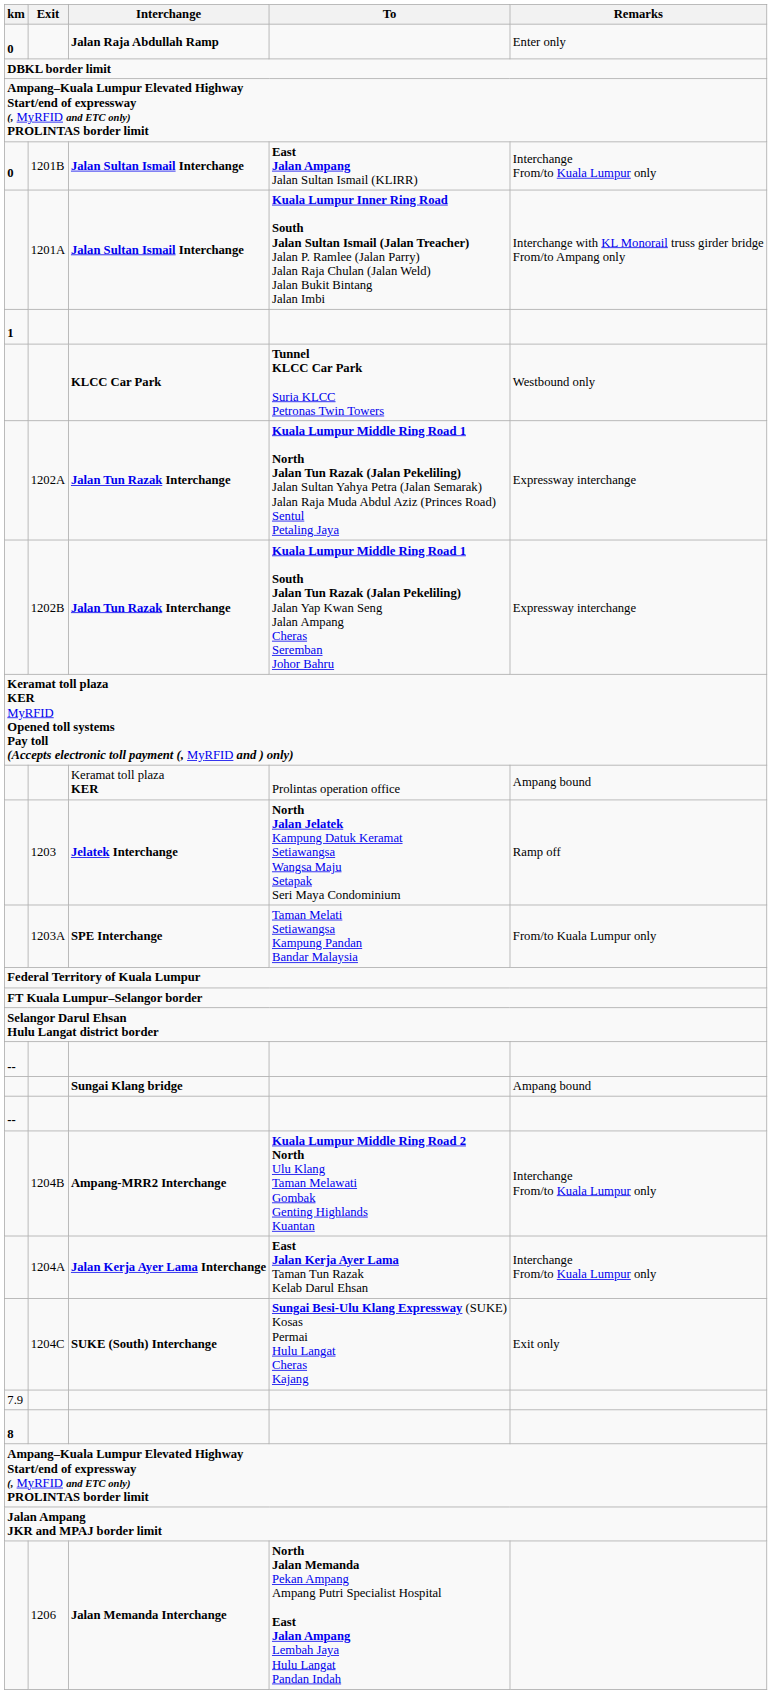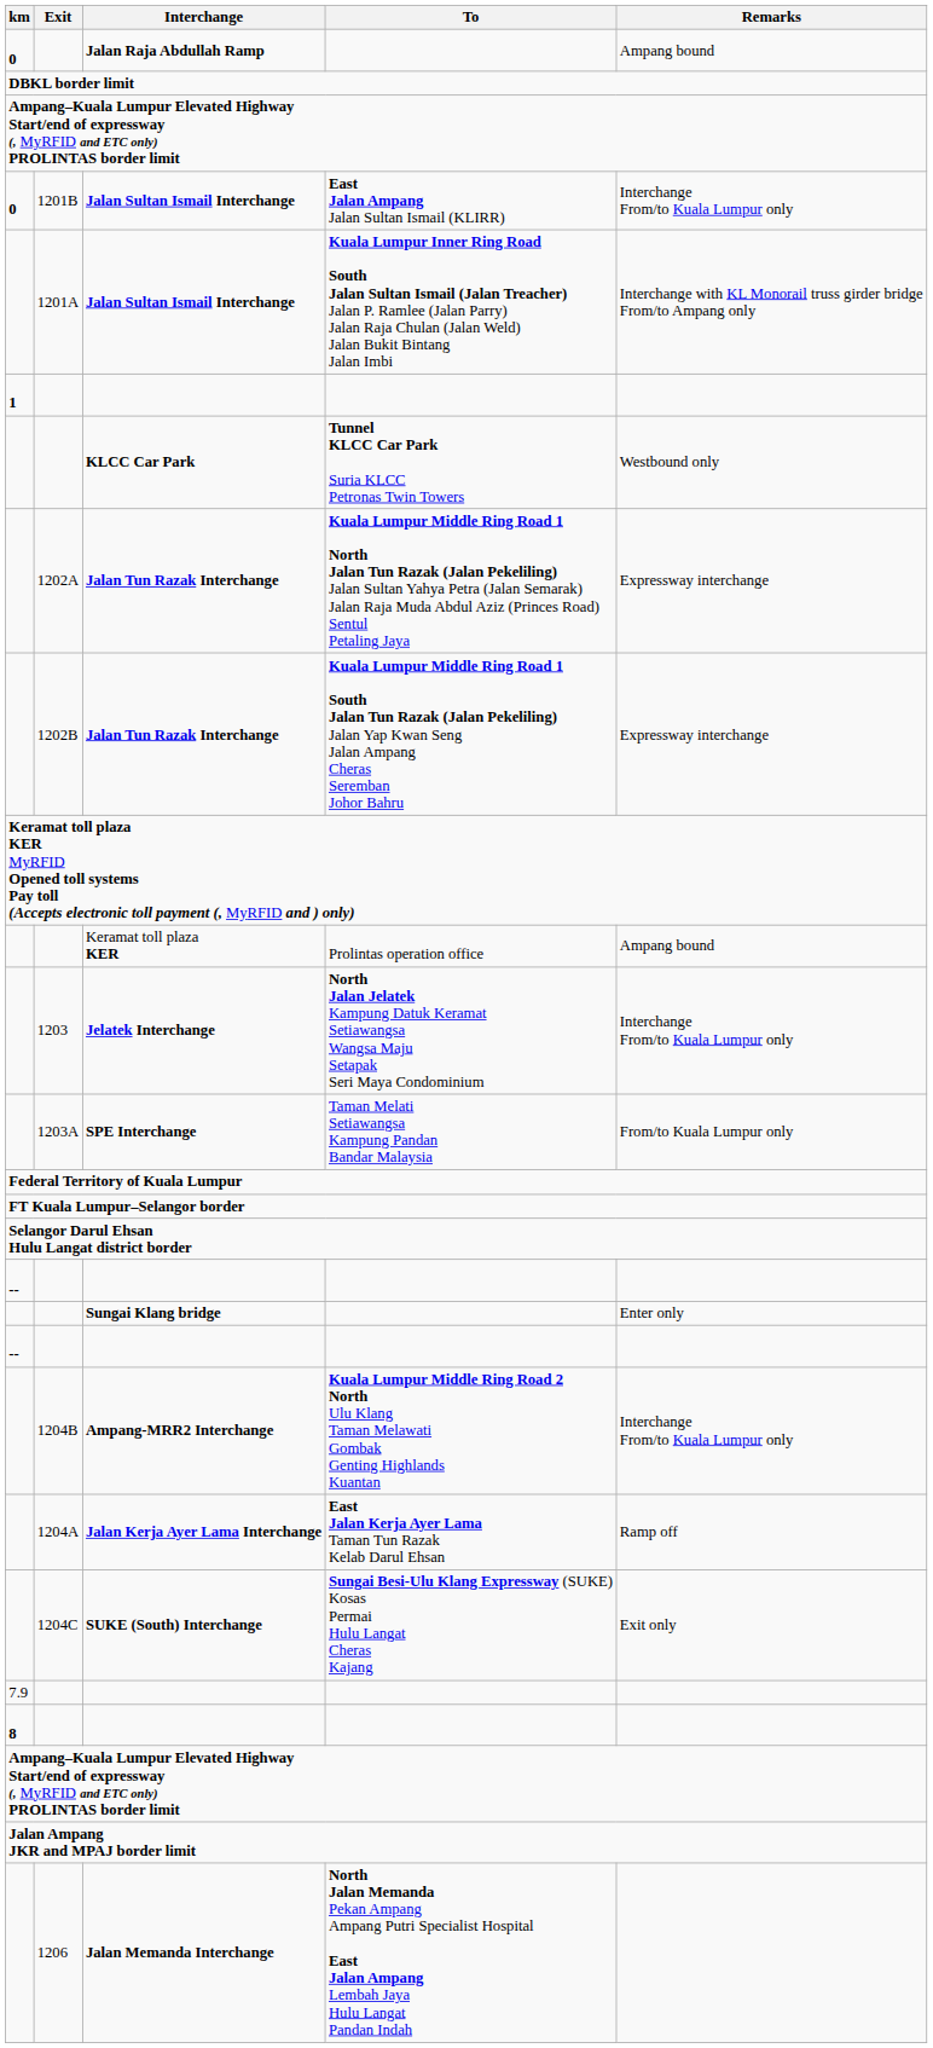Jalan Raja Abdullah Ramp | Remarks: Enter only -> Ampang bound
Jelatek Interchange | Remarks: Ramp off -> Interchange From/to Kuala Lumpur only
Sungai Klang bridge | Remarks: Ampang bound -> Enter only
Jalan Kerja Ayer Lama Interchange | Remarks: Interchange From/to Kuala Lumpur only -> Ramp off
